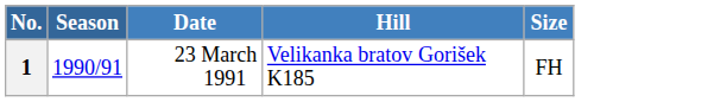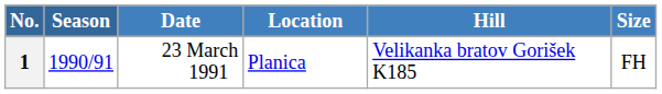+ column: Location | Planica
